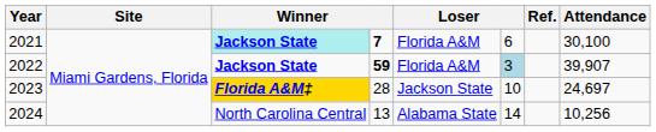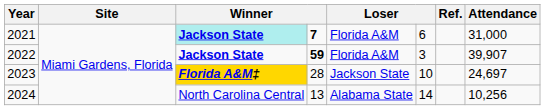2021 | Attendance: 30,100 -> 31,000
2022 | column 6: lightblue background -> no background
